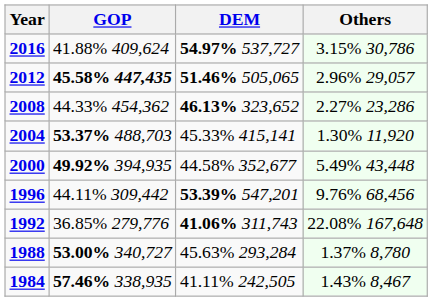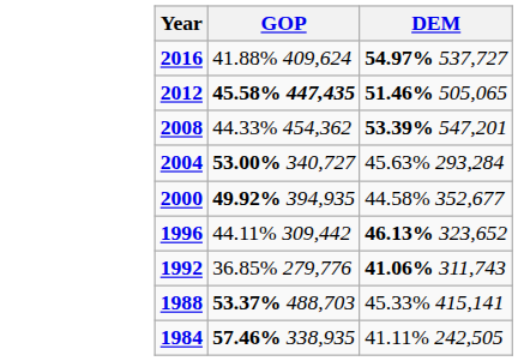- column: Others | 3.15% 30,786 | 2.96% 29,057 | 2.27% 23,286 | 1.30% 11,920 | 5.49% 43,448 | 9.76% 68,456 | 22.08% 167,648 | 1.37% 8,780 | 1.43% 8,467
2008 | DEM: 46.13% 323,652 -> 53.39% 547,201
2004 | GOP: 53.37% 488,703 -> 53.00% 340,727
2004 | DEM: 45.33% 415,141 -> 45.63% 293,284
1996 | DEM: 53.39% 547,201 -> 46.13% 323,652
1988 | GOP: 53.00% 340,727 -> 53.37% 488,703
1988 | DEM: 45.63% 293,284 -> 45.33% 415,141
